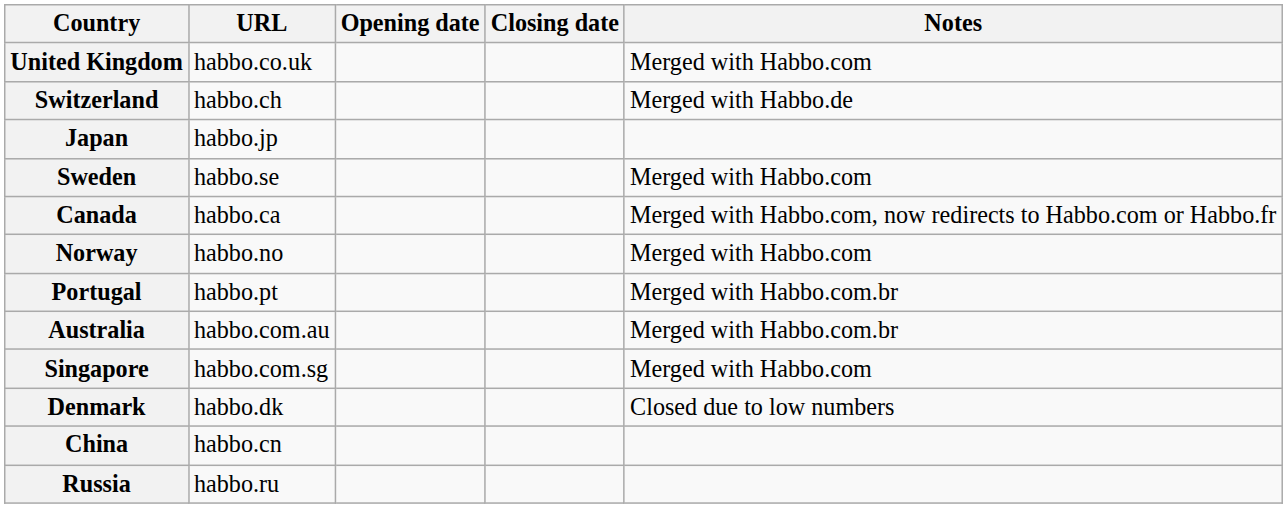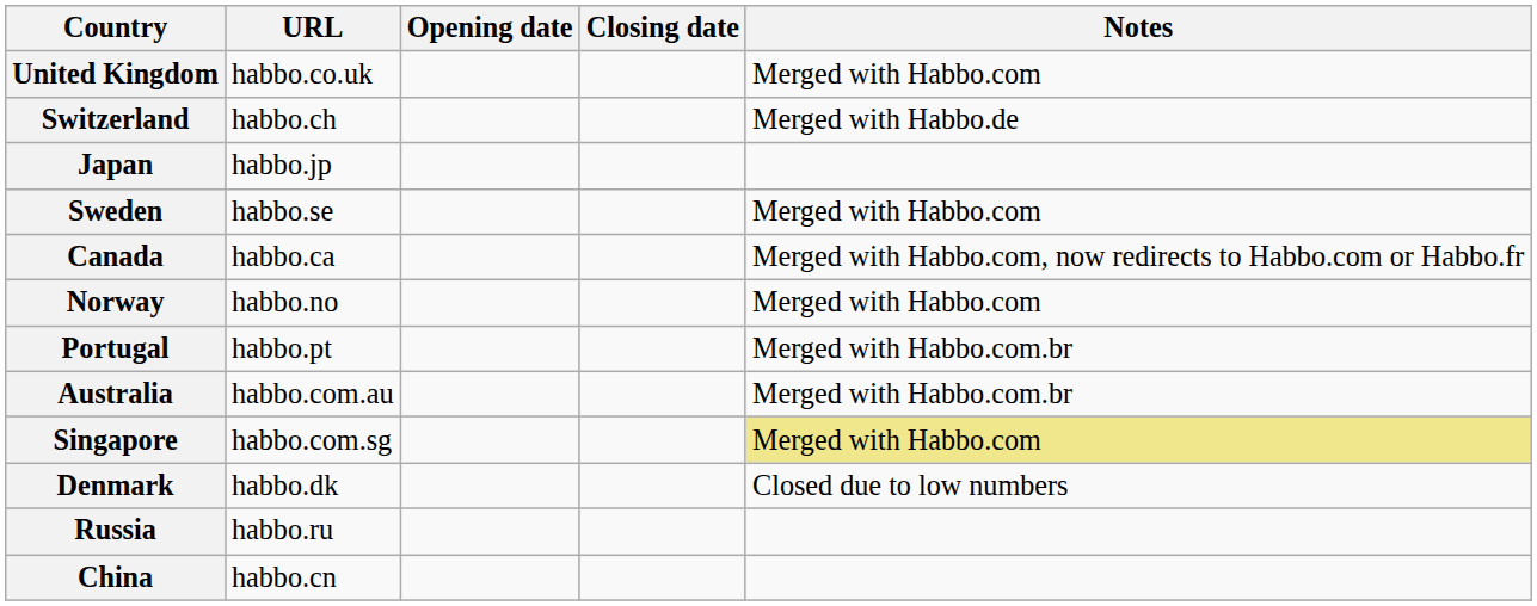Singapore | Notes: no background -> khaki background
rows swapped: China <-> Russia
